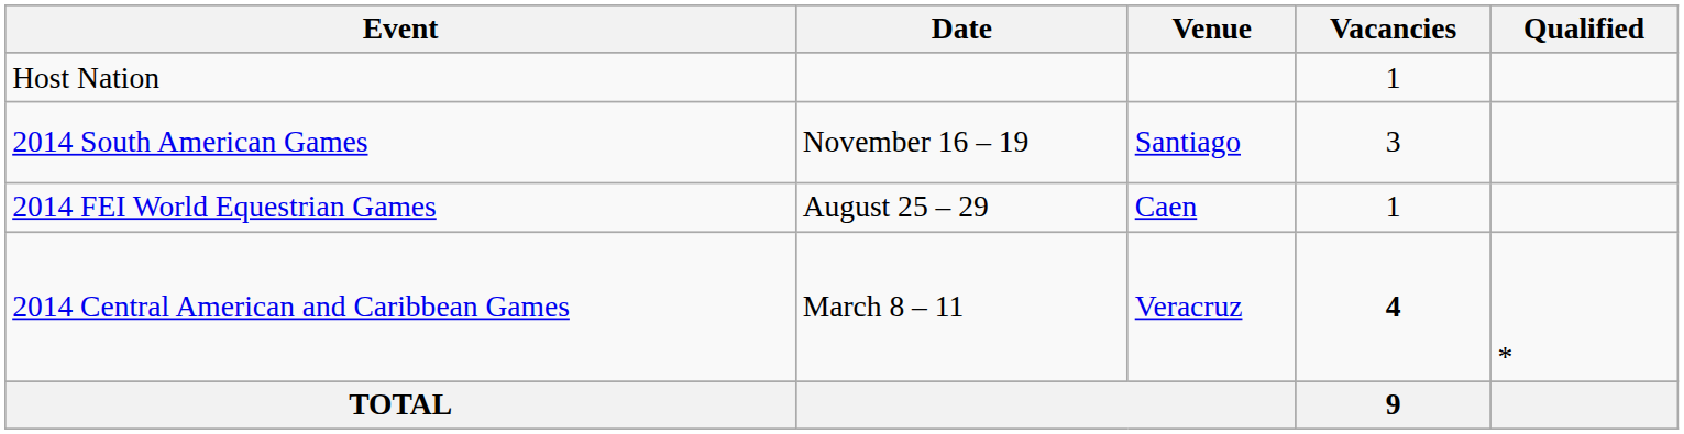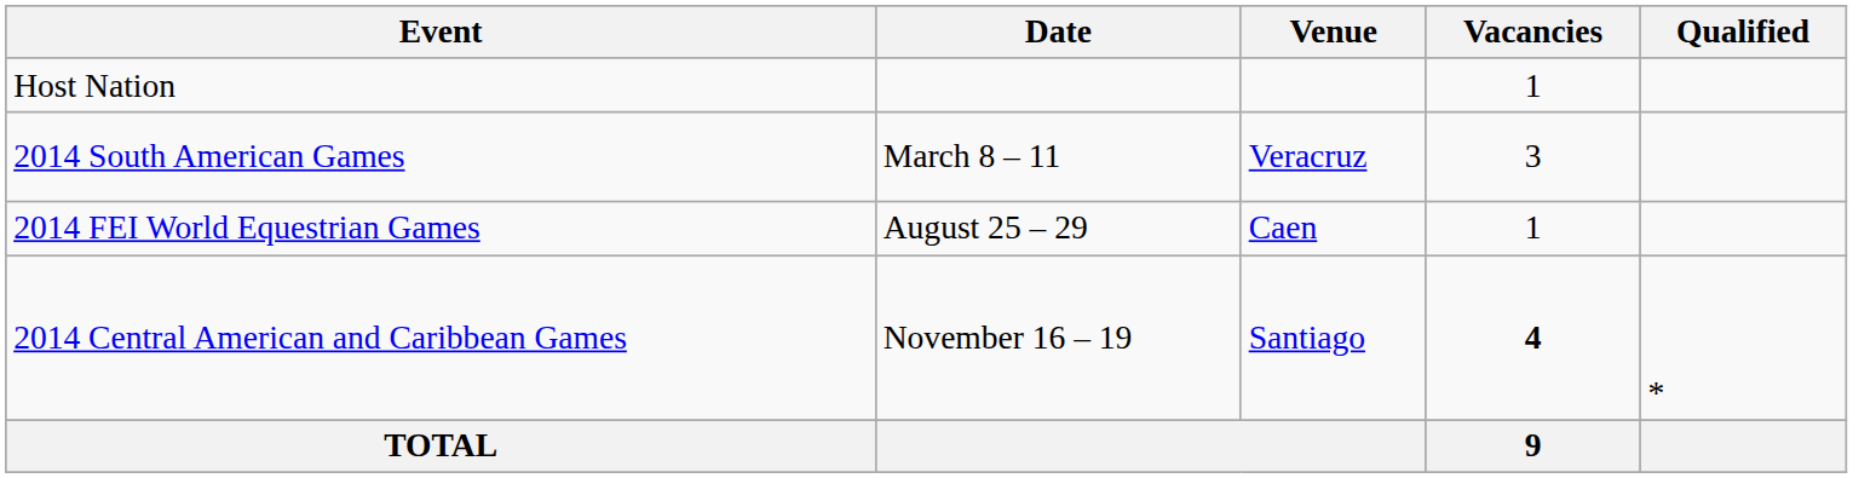2014 South American Games | Date: November 16 – 19 -> March 8 – 11
2014 South American Games | Venue: Santiago -> Veracruz
2014 Central American and Caribbean Games | Date: March 8 – 11 -> November 16 – 19
2014 Central American and Caribbean Games | Venue: Veracruz -> Santiago
